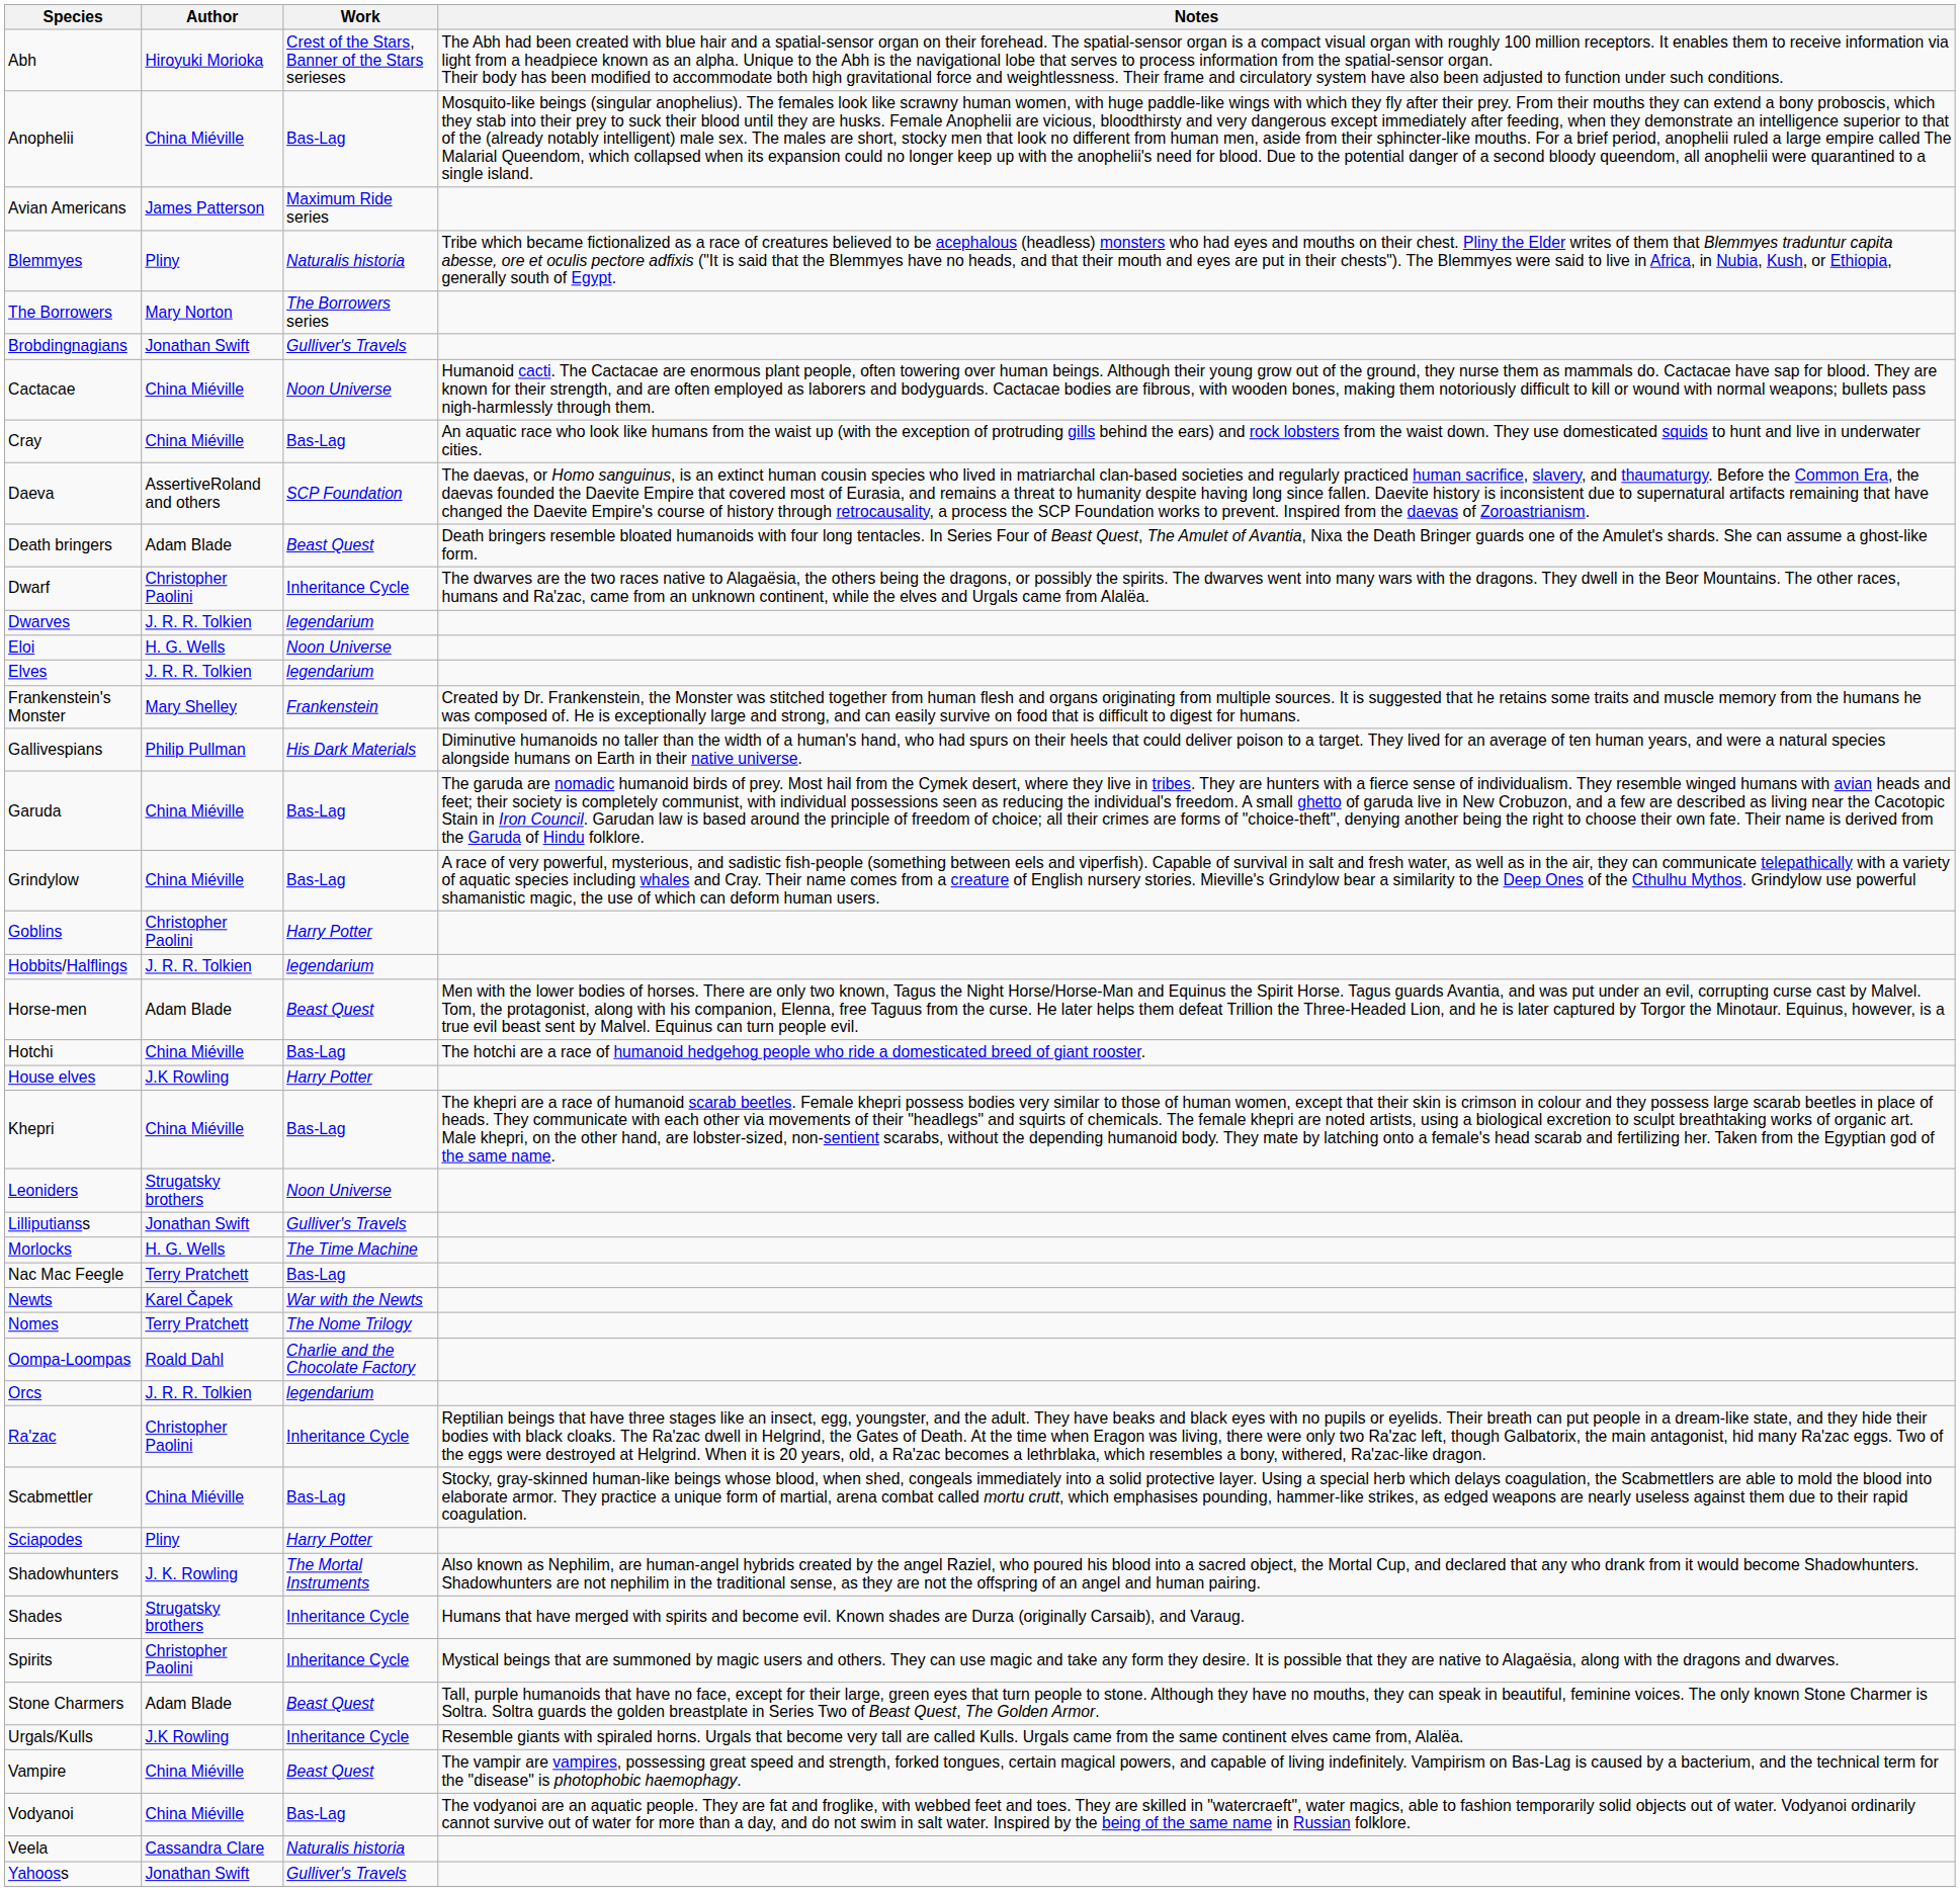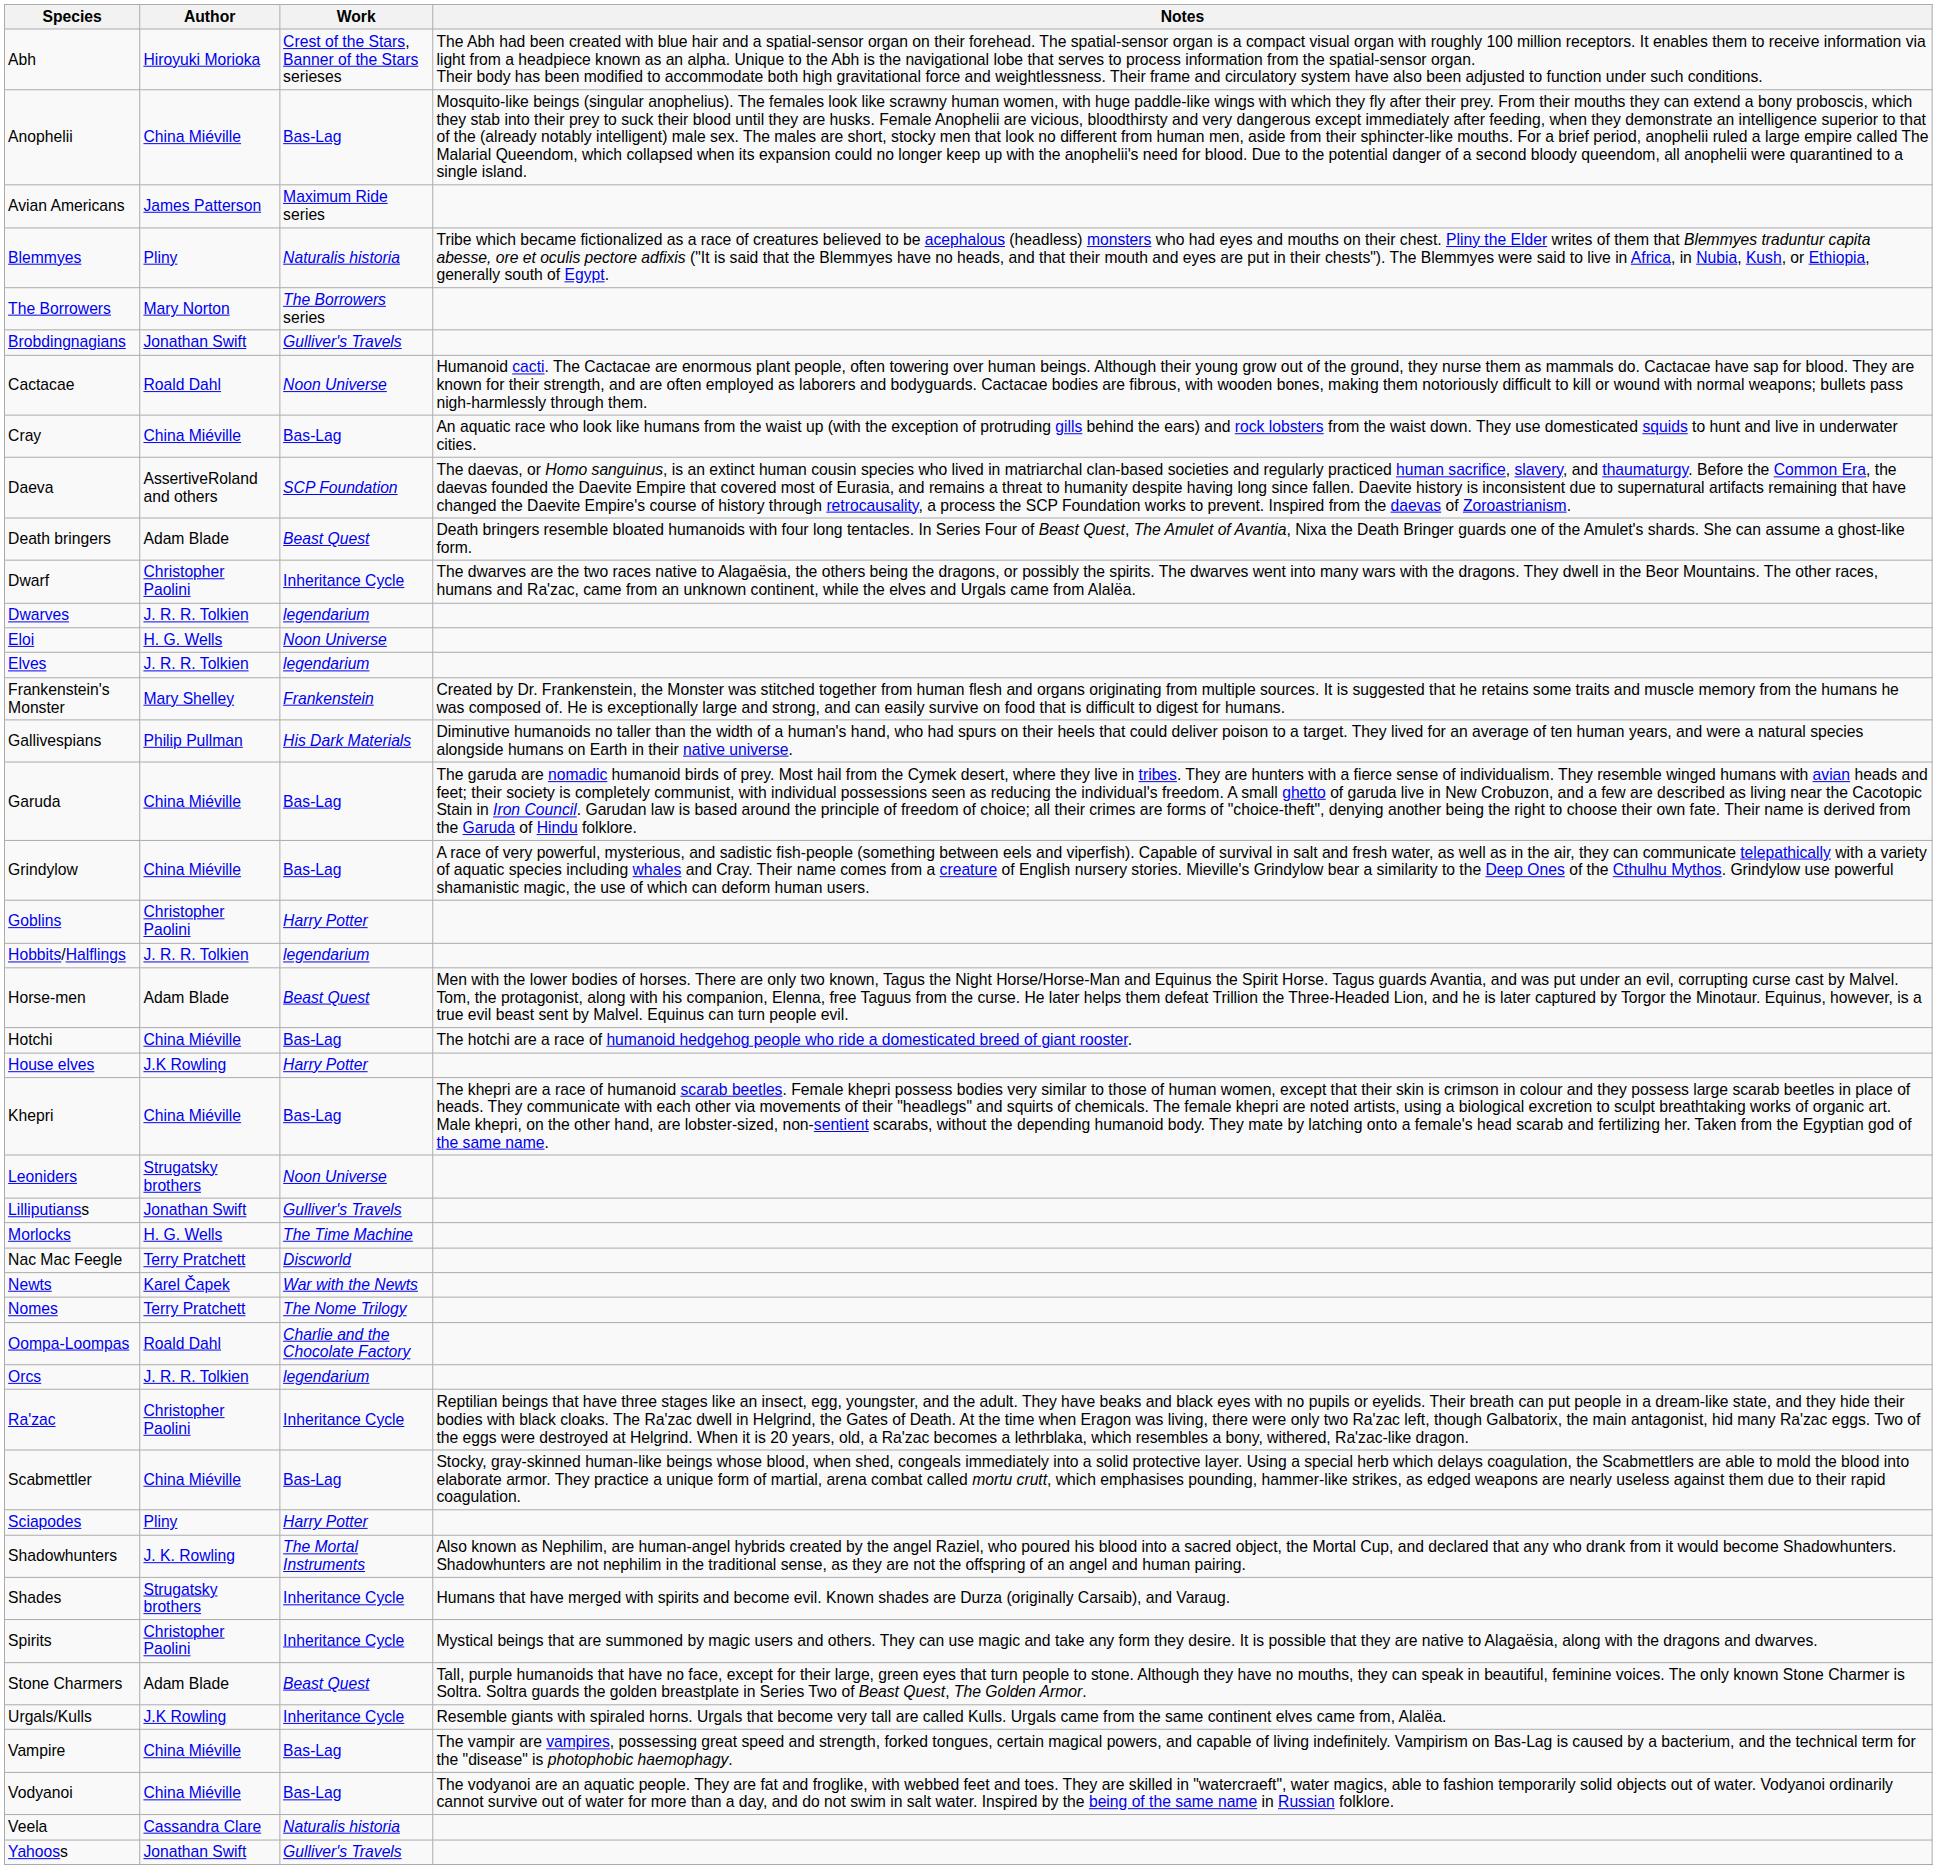Cactacae | Author: China Miéville -> Roald Dahl
Nac Mac Feegle | Work: Bas-Lag -> Discworld
Vampire | Work: Beast Quest -> Bas-Lag
